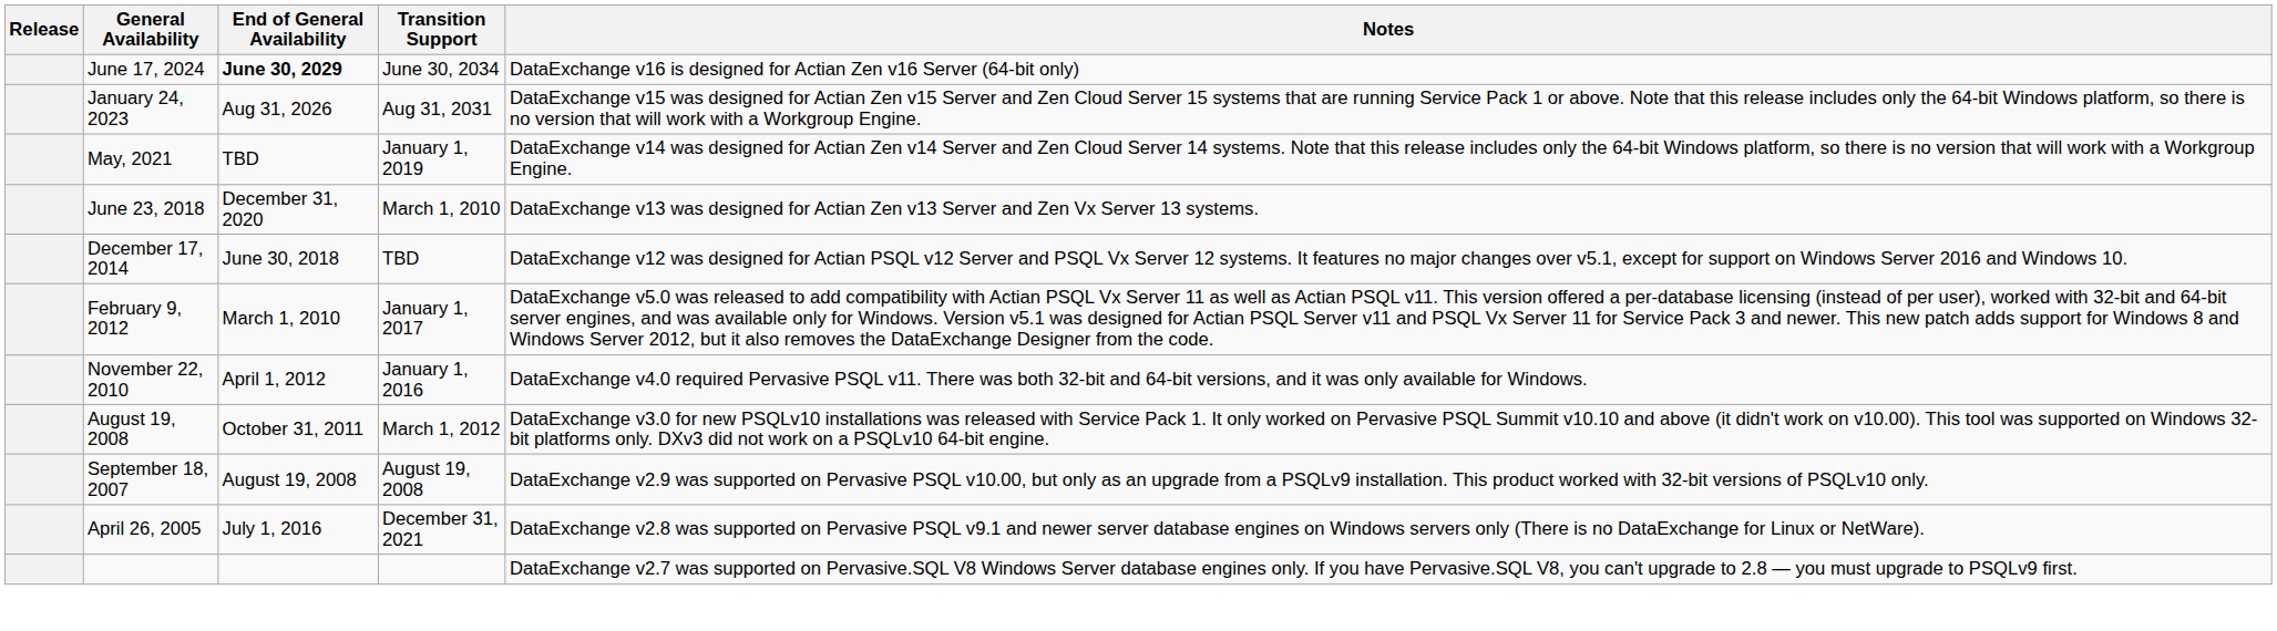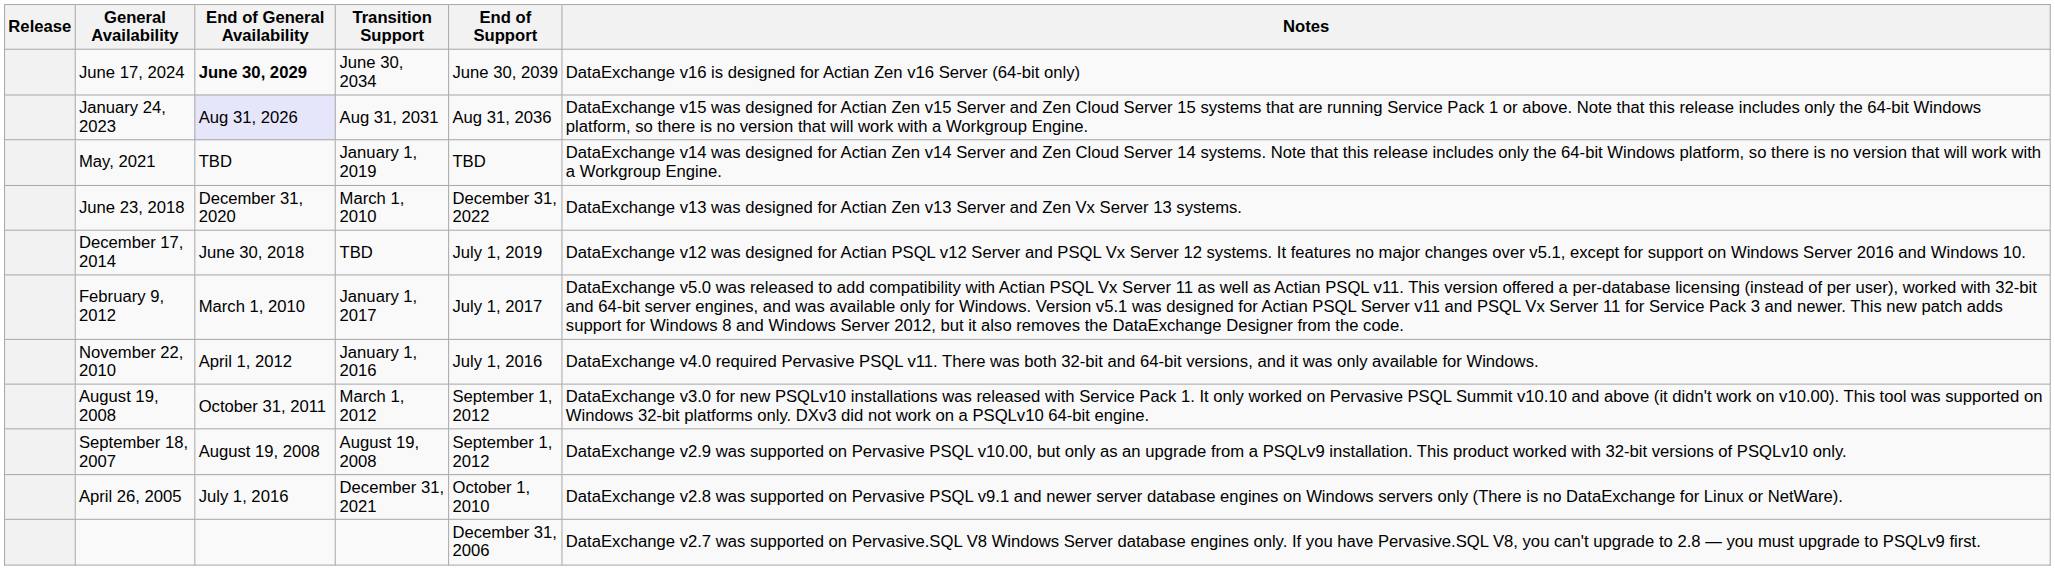+ column: End of Support | June 30, 2039 | Aug 31, 2036 | TBD | December 31, 2022 | July 1, 2019 | July 1, 2017 | July 1, 2016 | September 1, 2012 | September 1, 2012 | October 1, 2010 | December 31, 2006
January 24, 2023 | End of General Availability: no background -> lavender background
